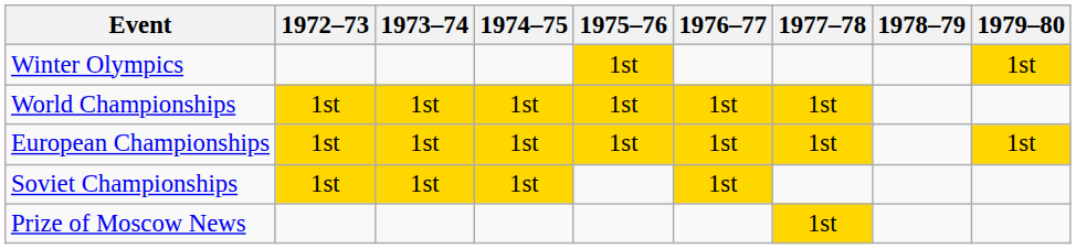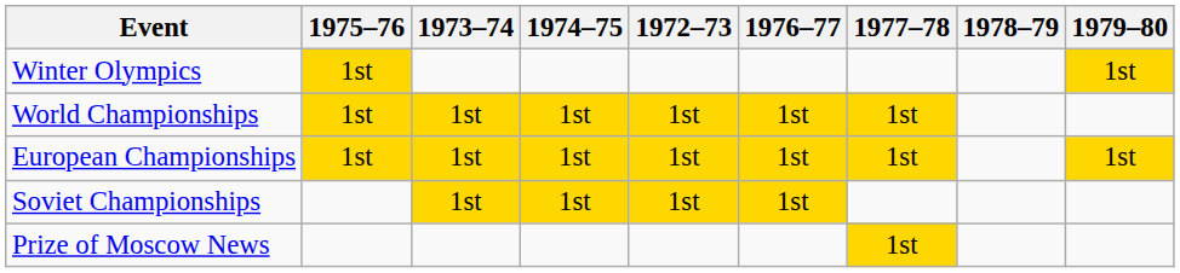columns swapped: 1972–73 <-> 1975–76
